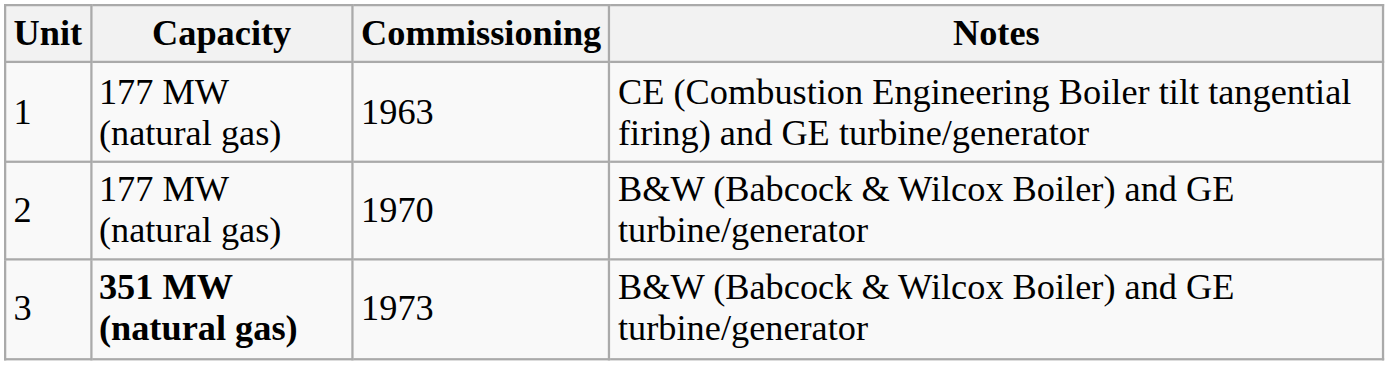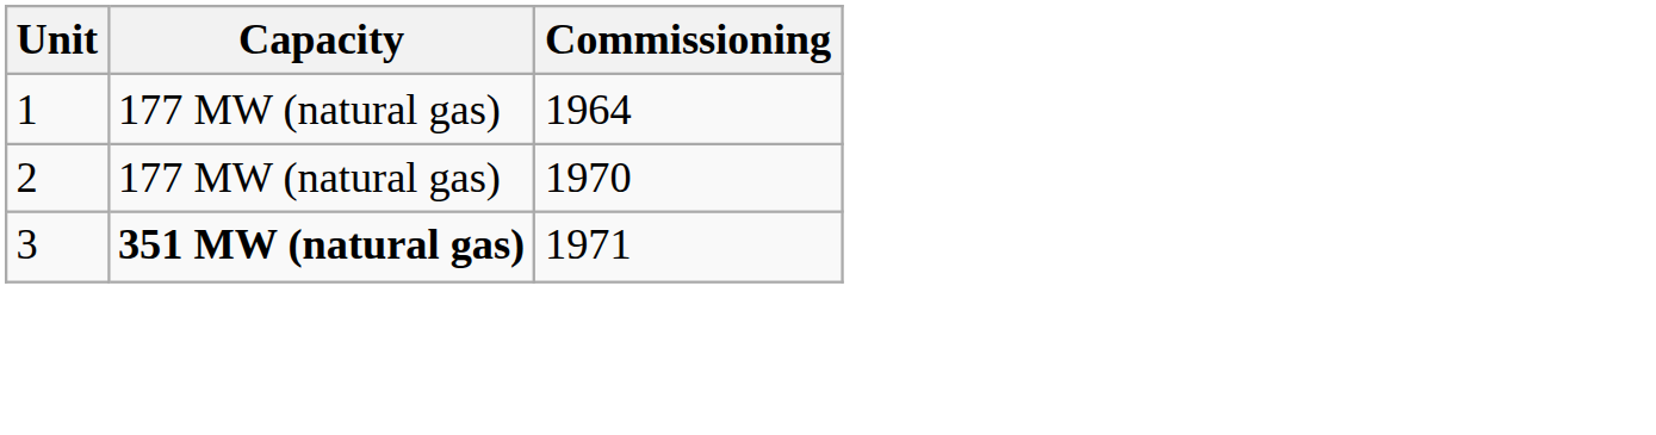- column: Notes | CE (Combustion Engineering Boiler tilt tangential firing) and GE turbine/generator | B&W (Babcock & Wilcox Boiler) and GE turbine/generator | B&W (Babcock & Wilcox Boiler) and GE turbine/generator
1 | Commissioning: 1963 -> 1964
3 | Commissioning: 1973 -> 1971
